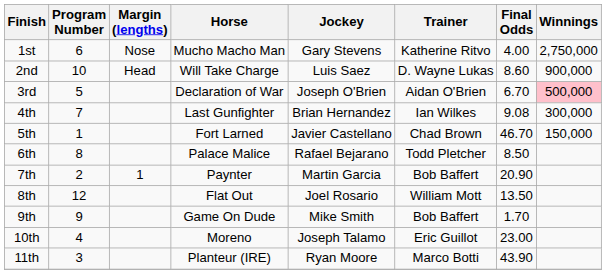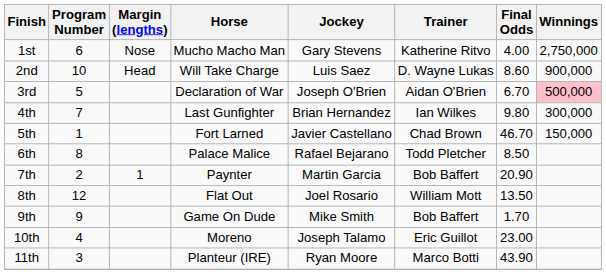4th | Final Odds: 9.08 -> 9.80
